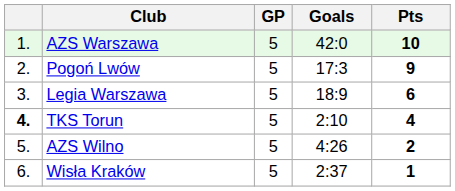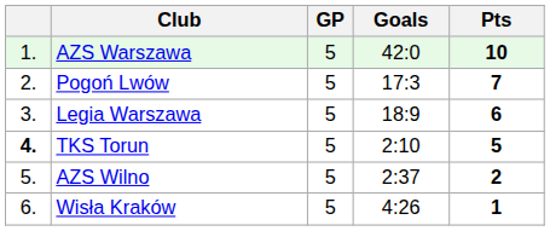Pogoń Lwów | Pts: 9 -> 7
TKS Torun | Pts: 4 -> 5
AZS Wilno | Goals: 4:26 -> 2:37
Wisła Kraków | Goals: 2:37 -> 4:26
